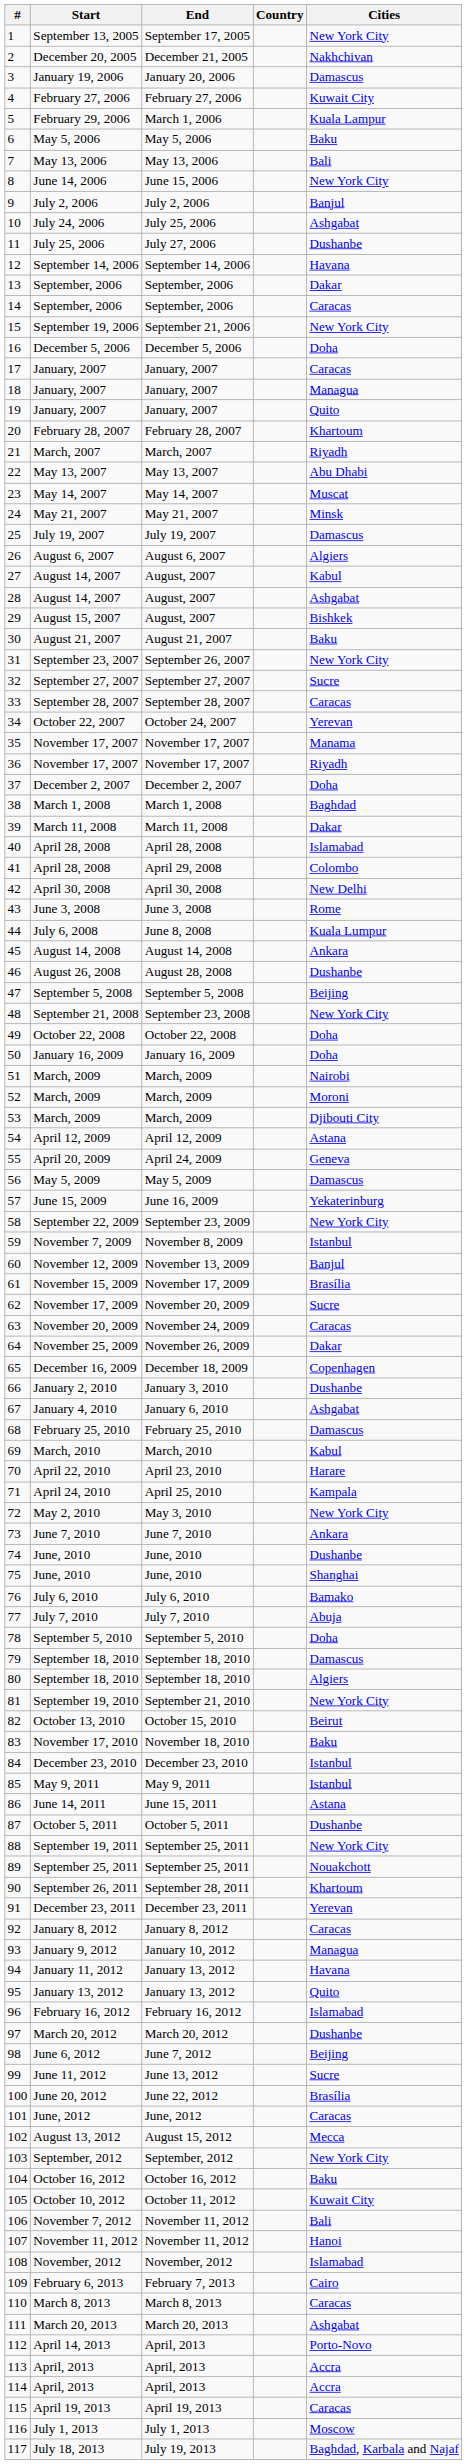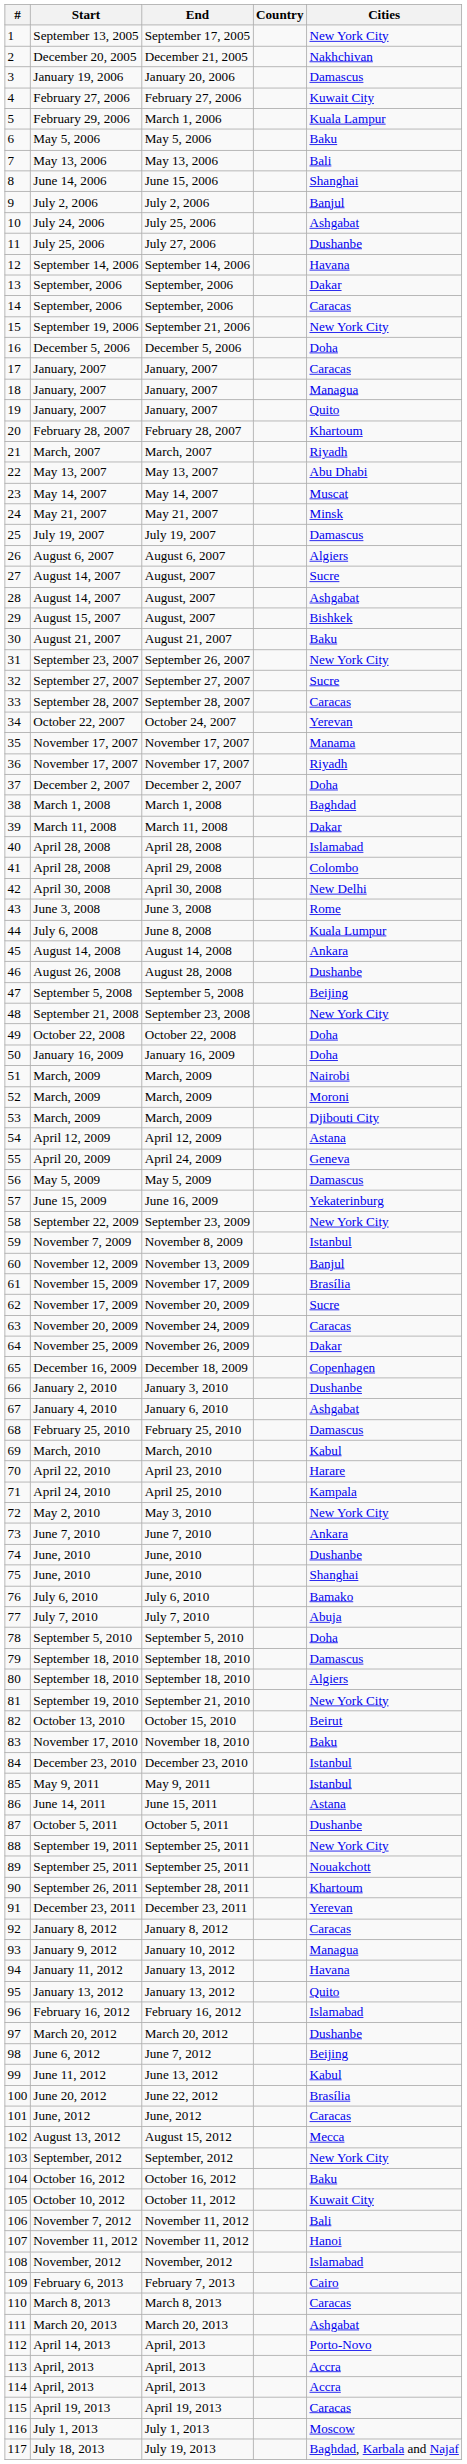June 14, 2006 | Cities: New York City -> Shanghai
27 / August 14, 2007 | Cities: Kabul -> Sucre
June 11, 2012 | Cities: Sucre -> Kabul
